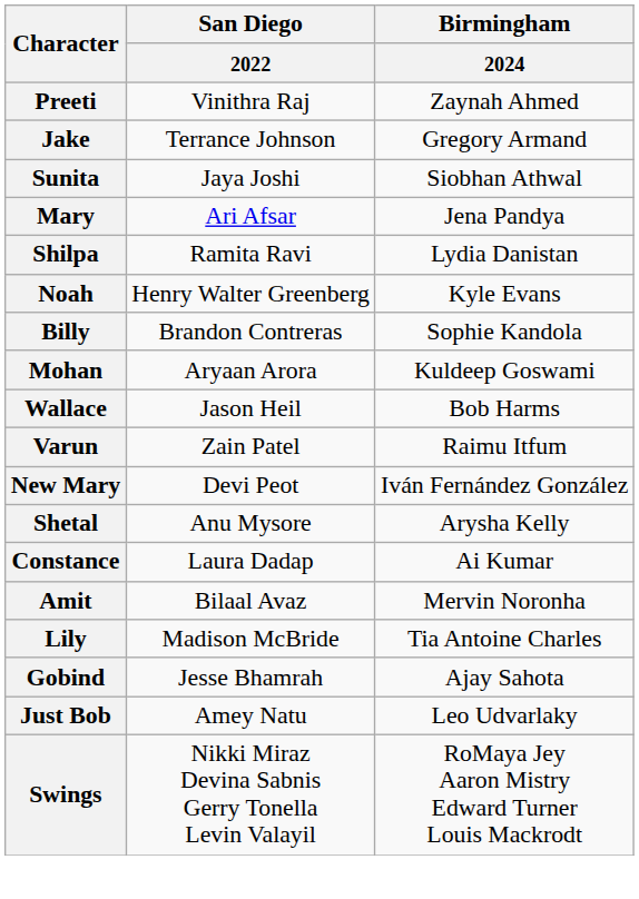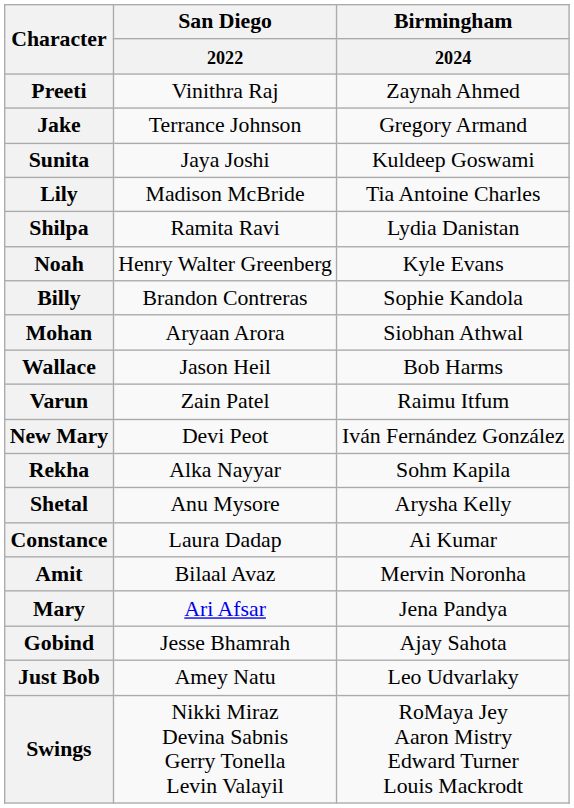Sunita | Birmingham / 2024: Siobhan Athwal -> Kuldeep Goswami
rows swapped: Lily <-> Mary
Mohan | Birmingham / 2024: Kuldeep Goswami -> Siobhan Athwal
+ row: Rekha | Alka Nayyar | Sohm Kapila
